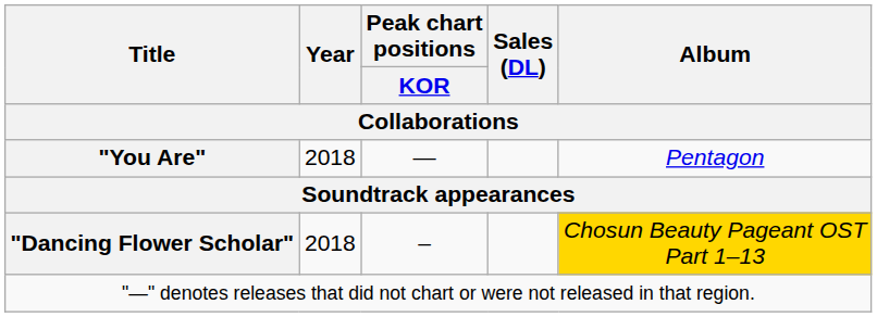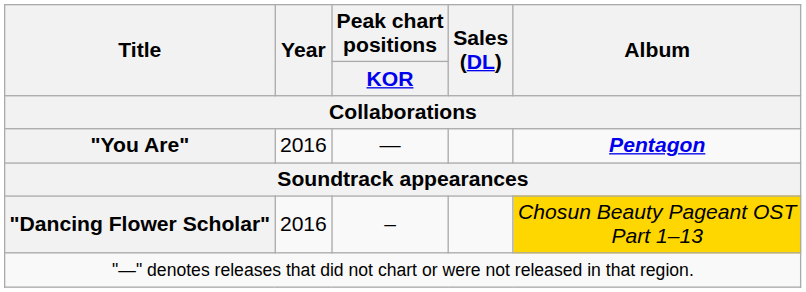"You Are" | Year: 2018 -> 2016
"You Are" | Album: normal -> bold
"Dancing Flower Scholar" | Year: 2018 -> 2016
